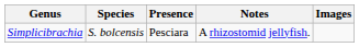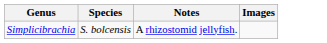- column: Presence | Pesciara
